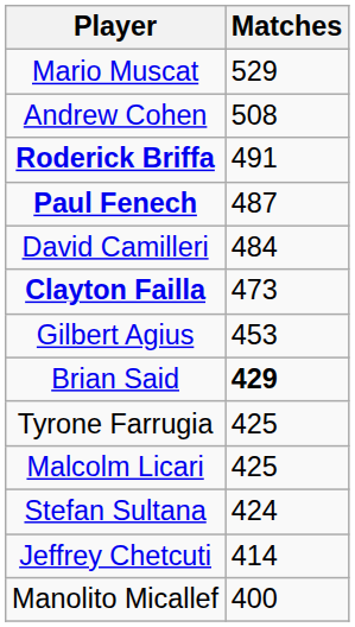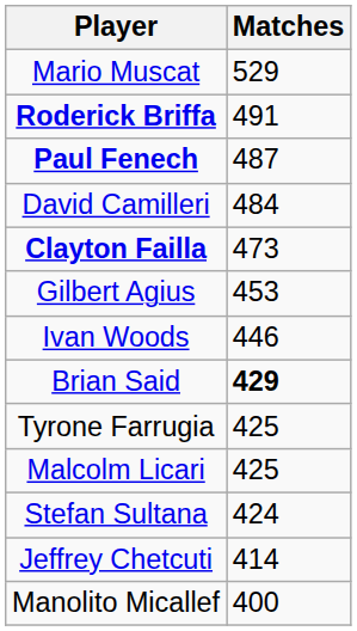- row: Andrew Cohen | 508
+ row: Ivan Woods | 446
